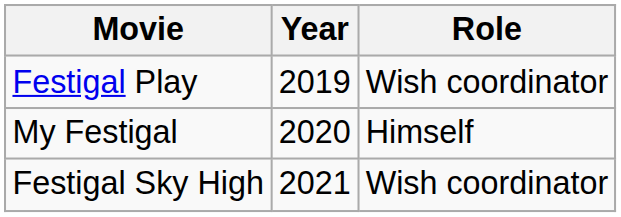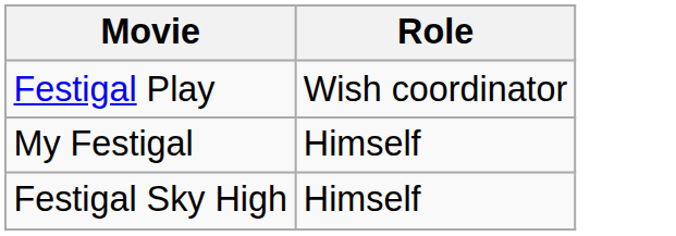- column: Year | 2019 | 2020 | 2021
Festigal Sky High | Role: Wish coordinator -> Himself
